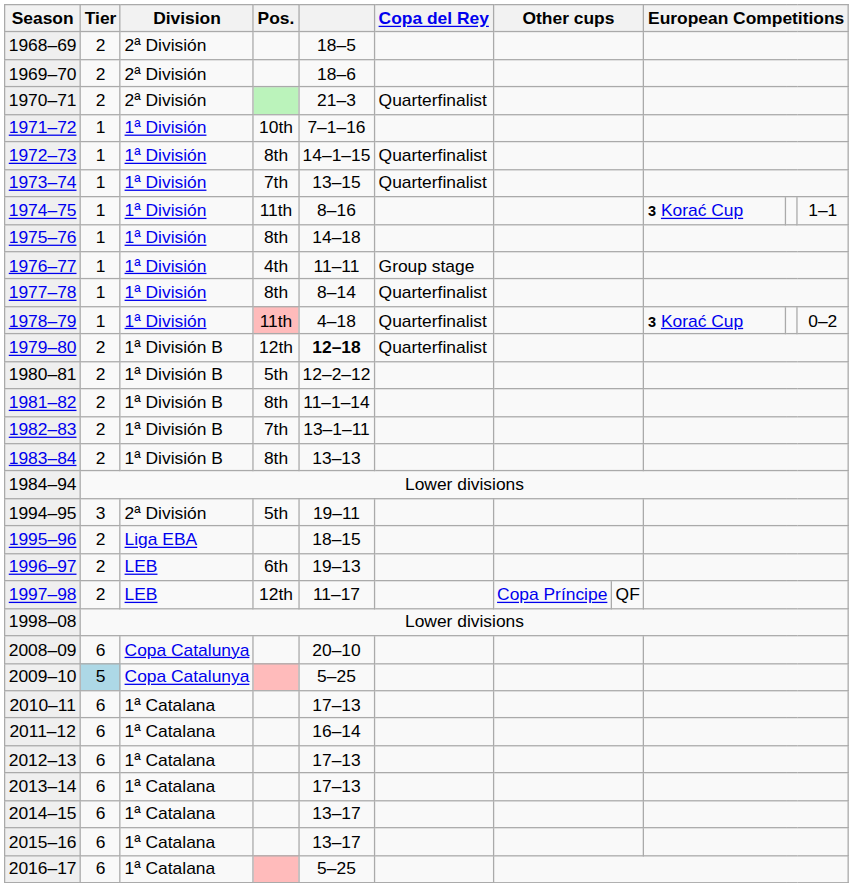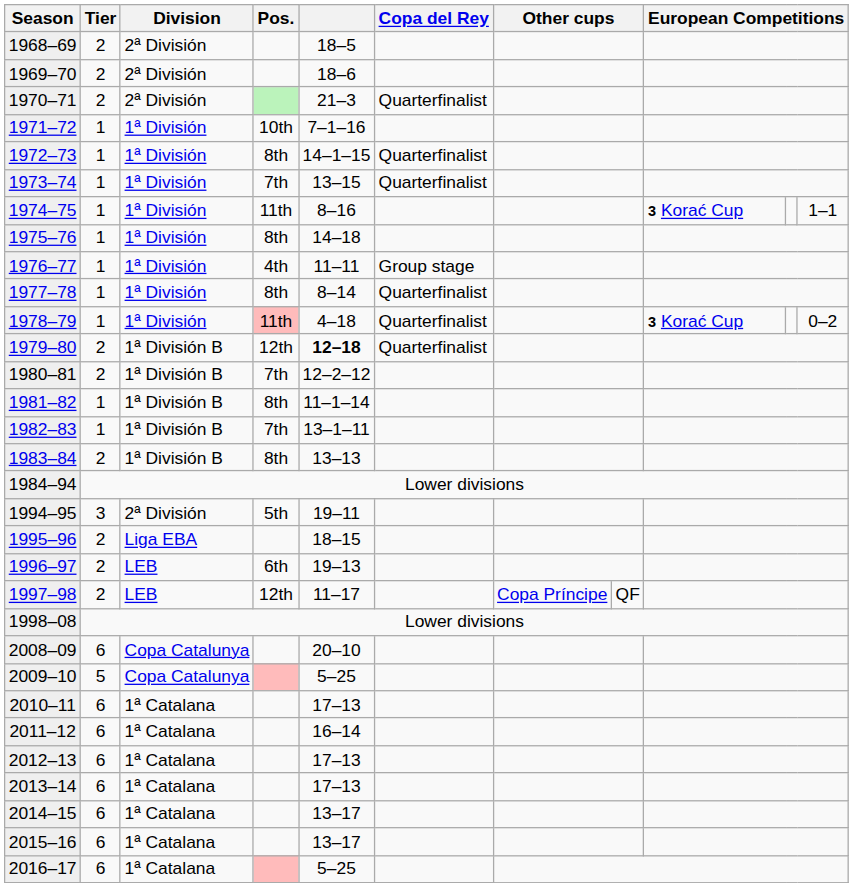1980–81 | Pos.: 5th -> 7th
1981–82 | Tier: 2 -> 1
1982–83 | Tier: 2 -> 1
2009–10 | Tier: lightblue background -> no background
